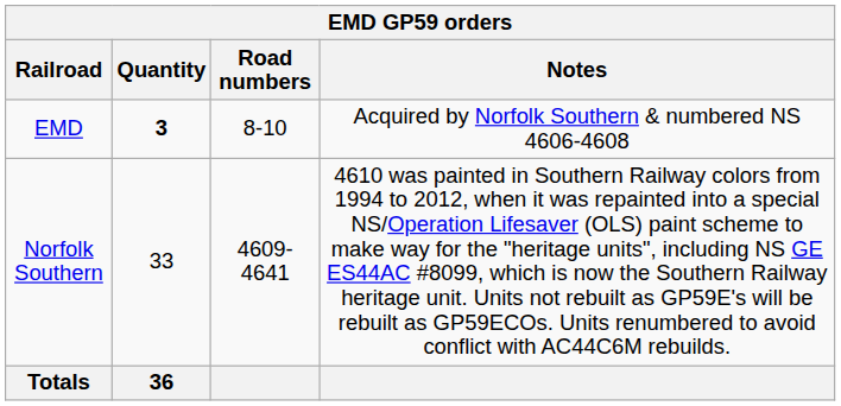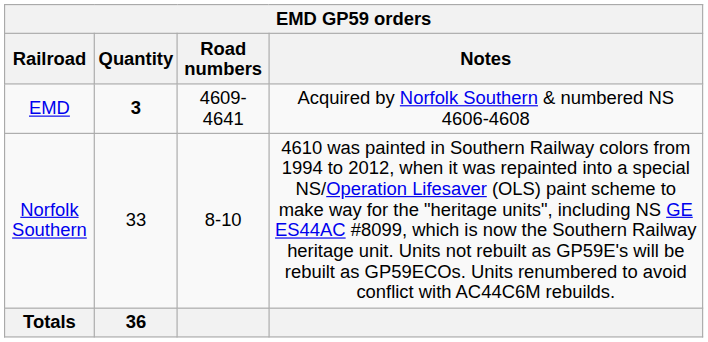EMD | Road numbers: 8-10 -> 4609-4641
Norfolk Southern | Road numbers: 4609-4641 -> 8-10
